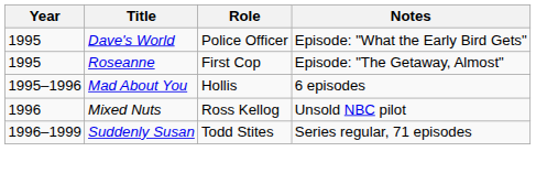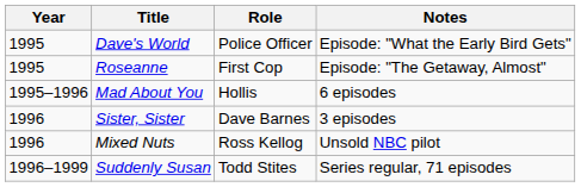+ row: 1996 | Sister, Sister | Dave Barnes | 3 episodes
